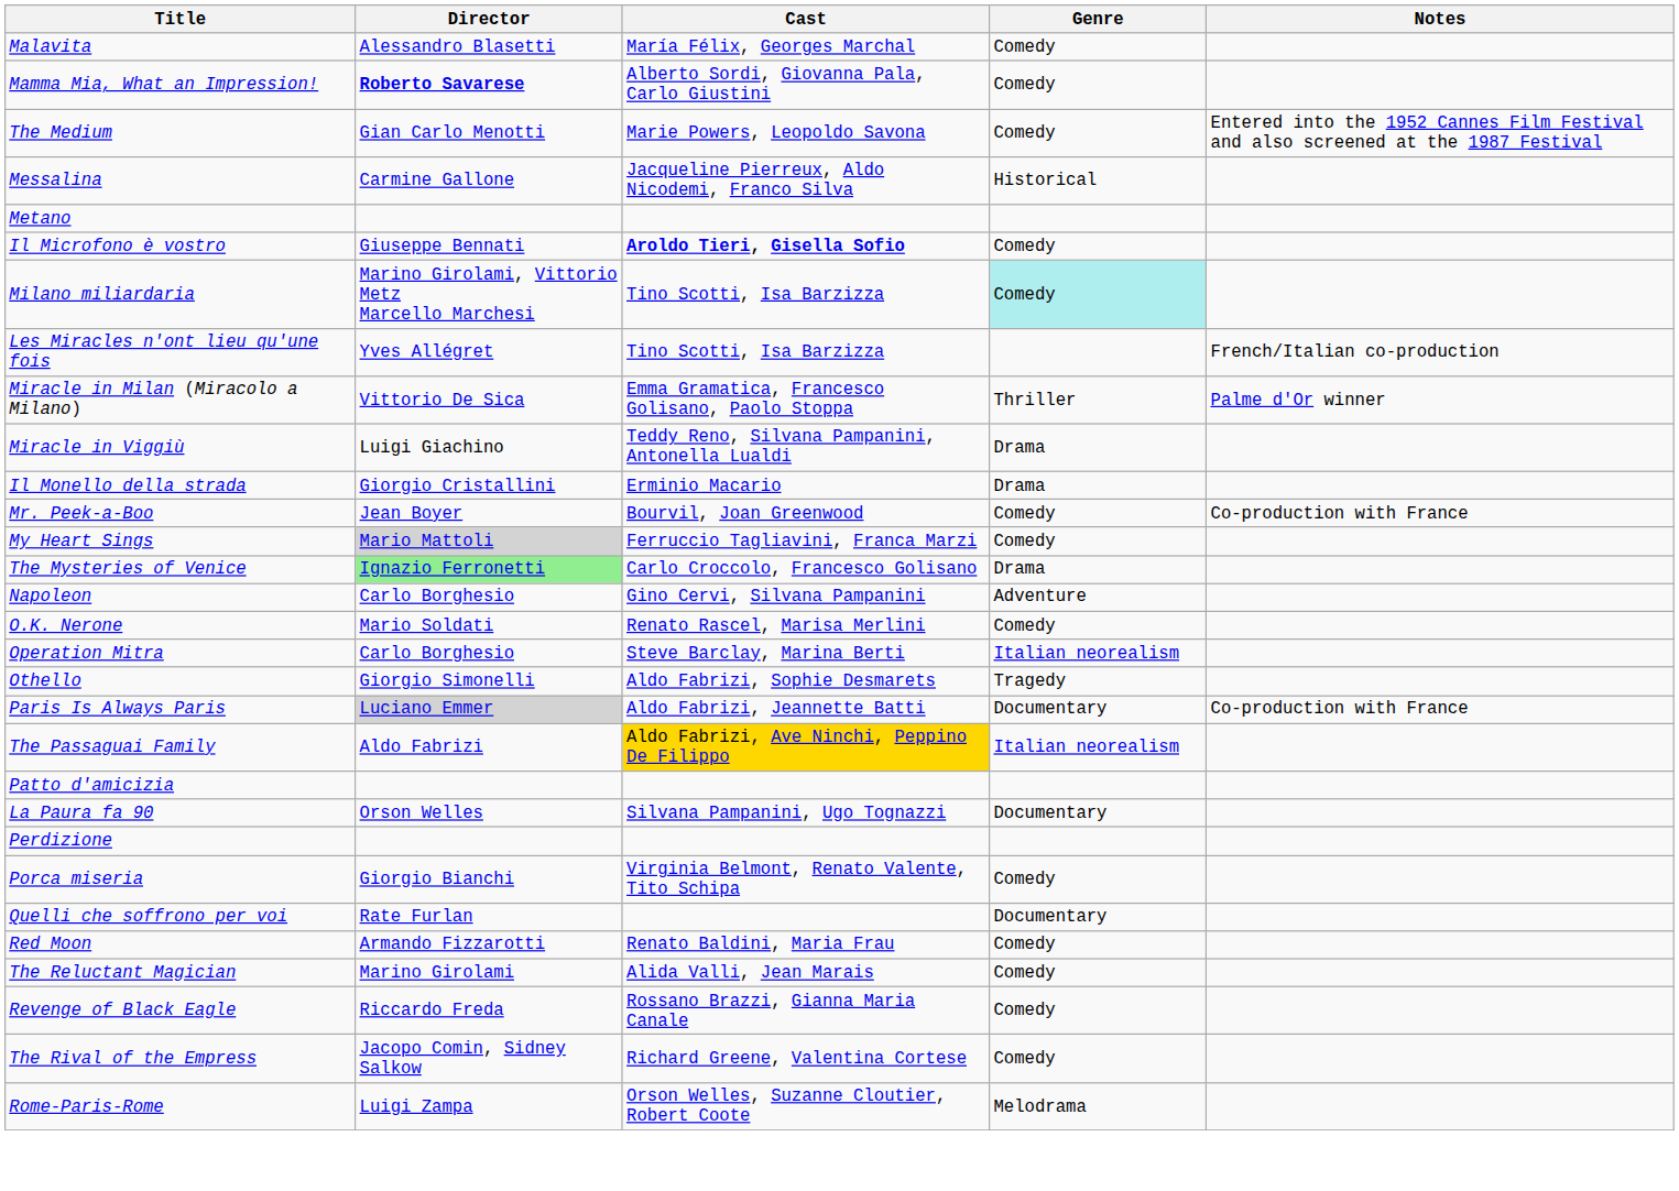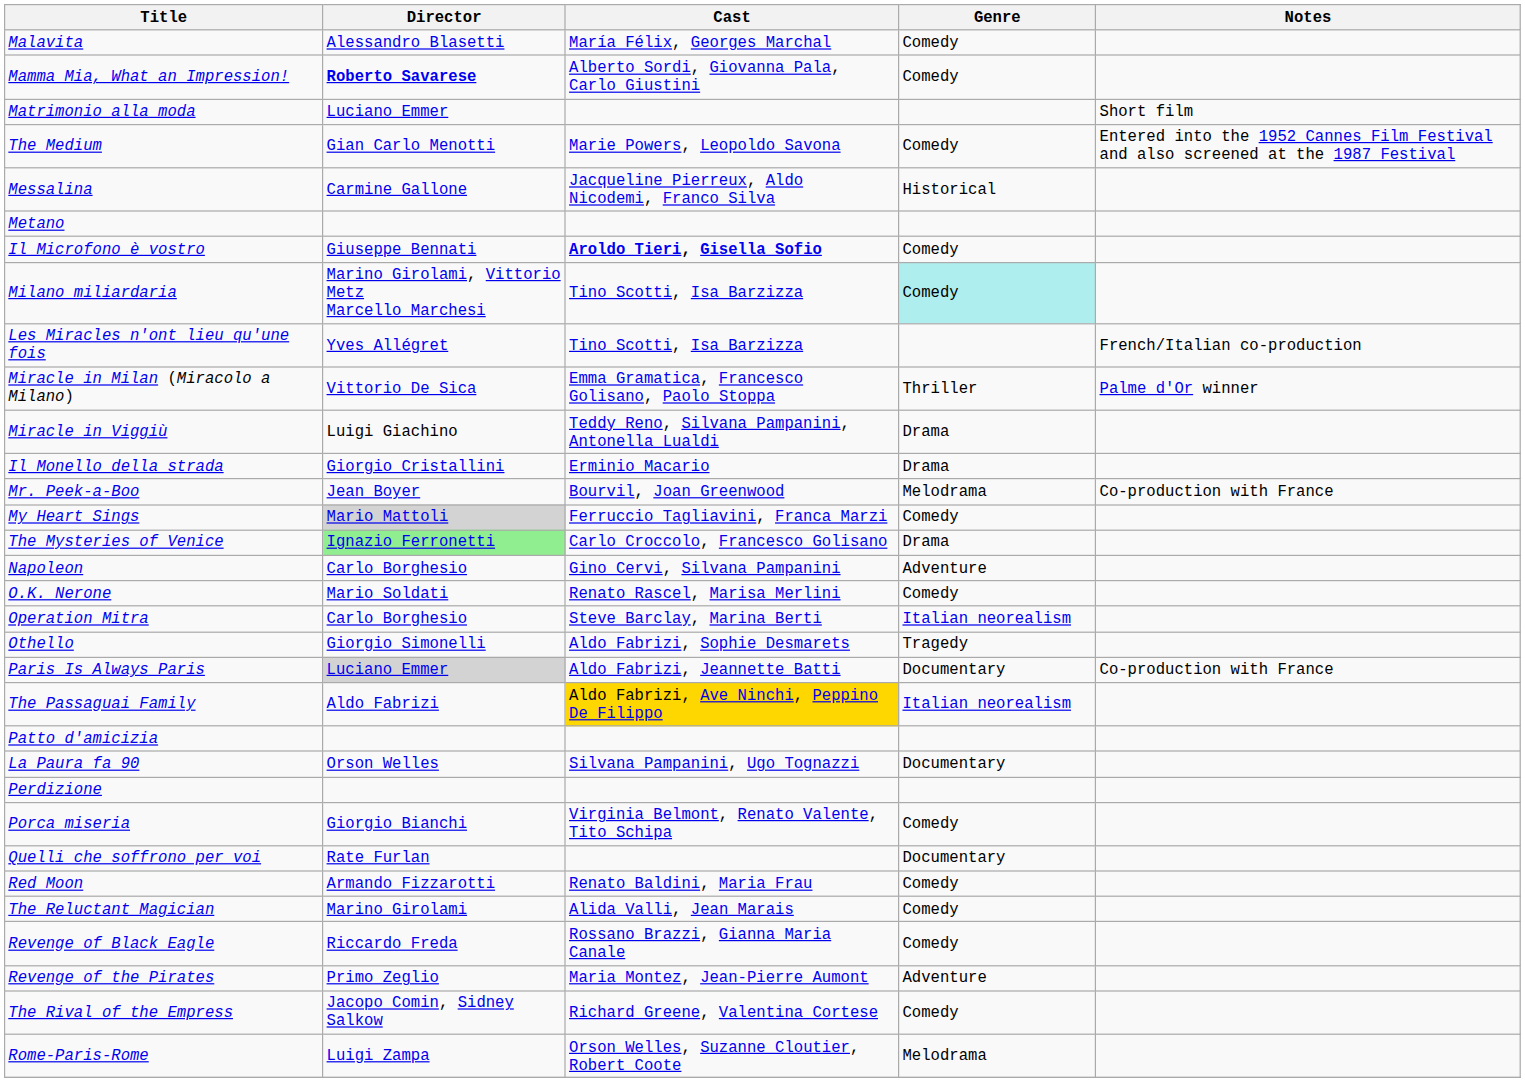+ row: Matrimonio alla moda | Luciano Emmer | Short film
Mr. Peek-a-Boo | Genre: Comedy -> Melodrama
+ row: Revenge of the Pirates | Primo Zeglio | Maria Montez, Jean-Pierre Aumont | Adventure
